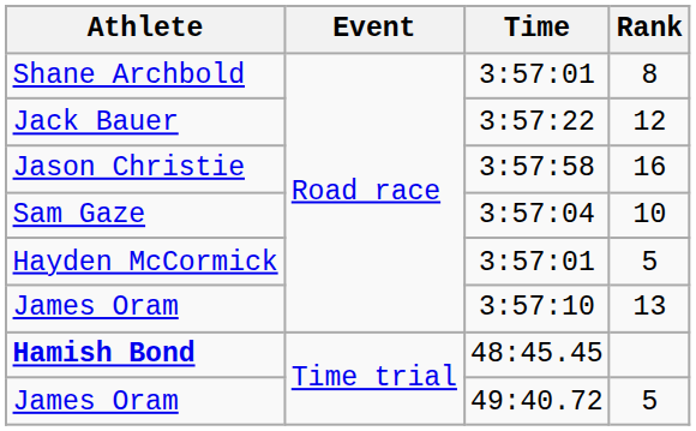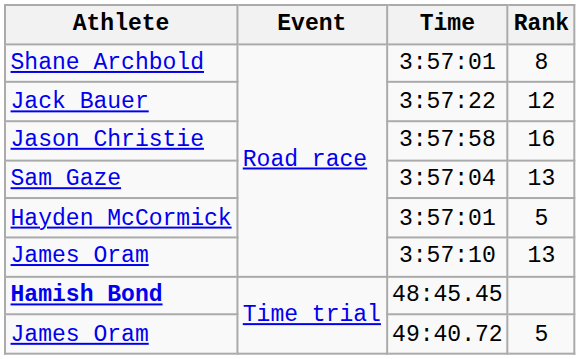Sam Gaze | Rank: 10 -> 13
